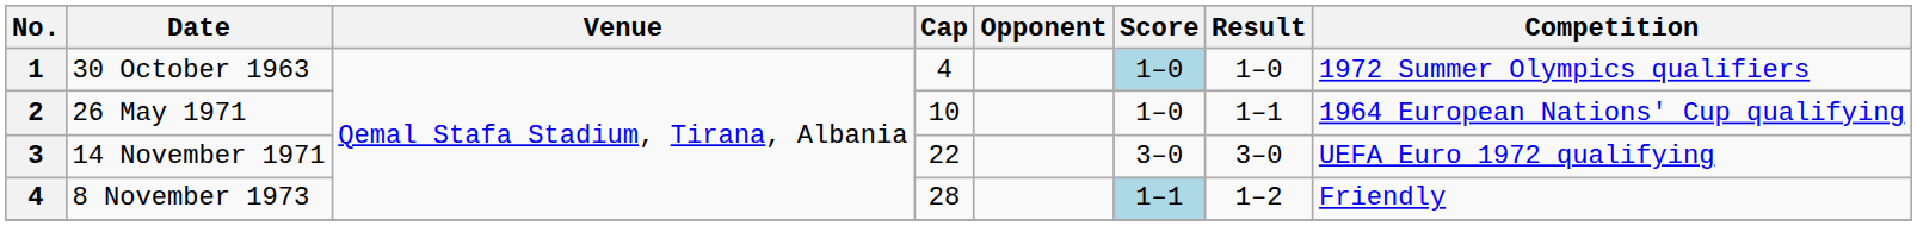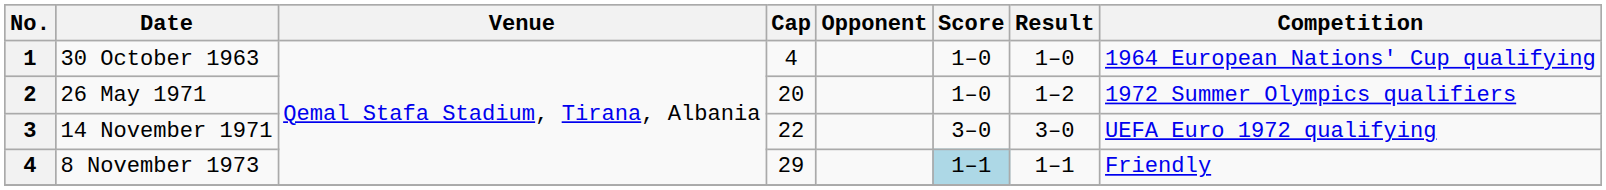30 October 1963 | Score: lightblue background -> no background
30 October 1963 | Competition: 1972 Summer Olympics qualifiers -> 1964 European Nations' Cup qualifying
26 May 1971 | Cap: 10 -> 20
26 May 1971 | Result: 1–1 -> 1–2
26 May 1971 | Competition: 1964 European Nations' Cup qualifying -> 1972 Summer Olympics qualifiers
8 November 1973 | Cap: 28 -> 29
8 November 1973 | Result: 1–2 -> 1–1
